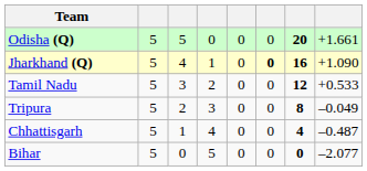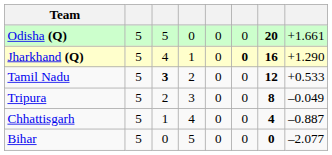Jharkhand (Q) | column 8: +1.090 -> +1.290
Tamil Nadu | column 3: normal -> bold
Chhattisgarh | column 8: –0.487 -> –0.887
